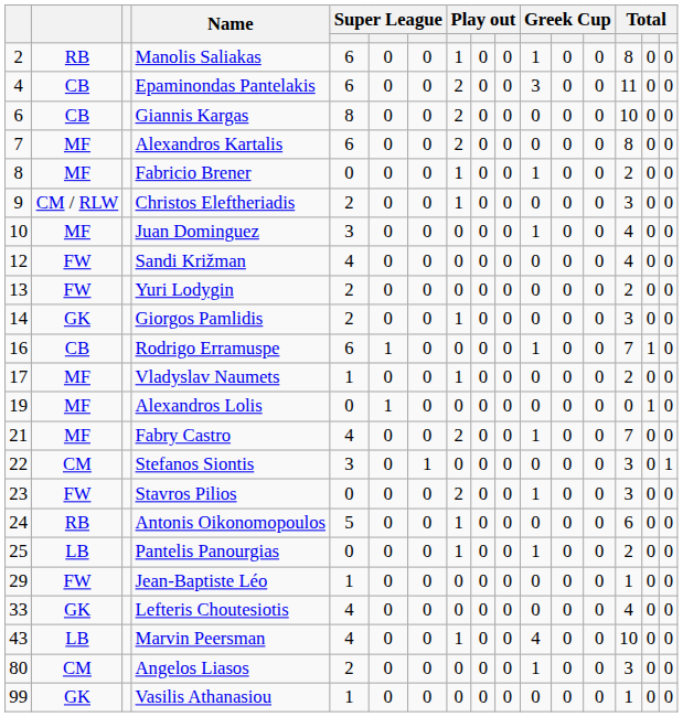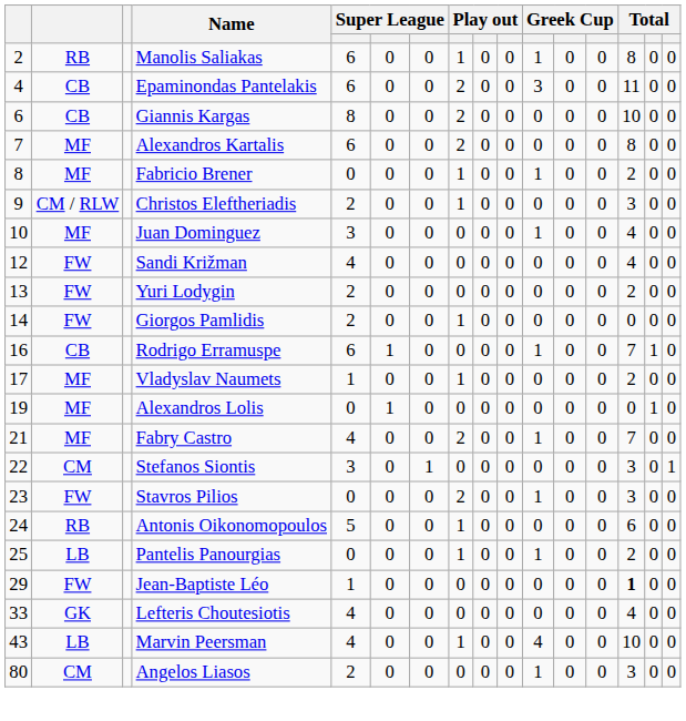Giorgos Pamlidis | column 2: GK -> FW
Giorgos Pamlidis | column 14: 3 -> 0
Jean-Baptiste Léo | column 14: normal -> bold
- row: 99 | GK | Vasilis Athanasiou | 1 | 0 | 0 | 0 | 0 | 0 | 0 | 0 | 0 | 1 | 0 | 0
